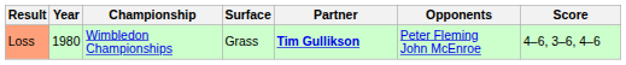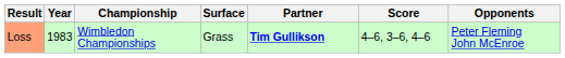columns swapped: Opponents <-> Score
Loss | Year: 1980 -> 1983
